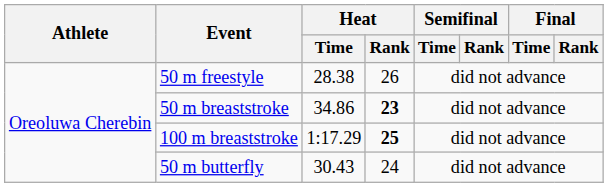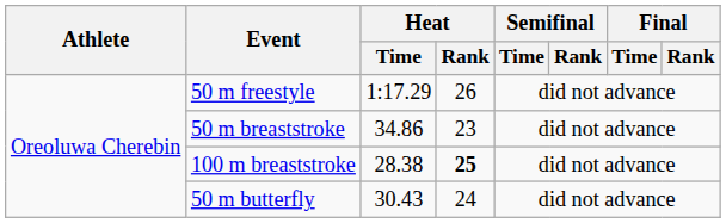50 m freestyle | Heat / Time: 28.38 -> 1:17.29
50 m breaststroke | Heat / Rank: bold -> normal
100 m breaststroke | Heat / Time: 1:17.29 -> 28.38
